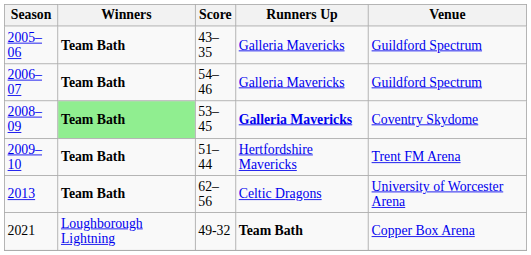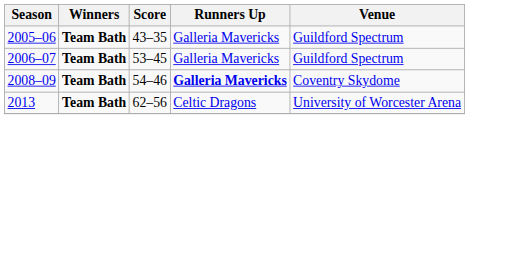2006–07 | Score: 54–46 -> 53–45
2008–09 | Winners: lightgreen background -> no background
2008–09 | Score: 53–45 -> 54–46
- row: 2009–10 | Team Bath | 51–44 | Hertfordshire Mavericks | Trent FM Arena
- row: 2021 | Loughborough Lightning | 49-32 | Team Bath | Copper Box Arena
